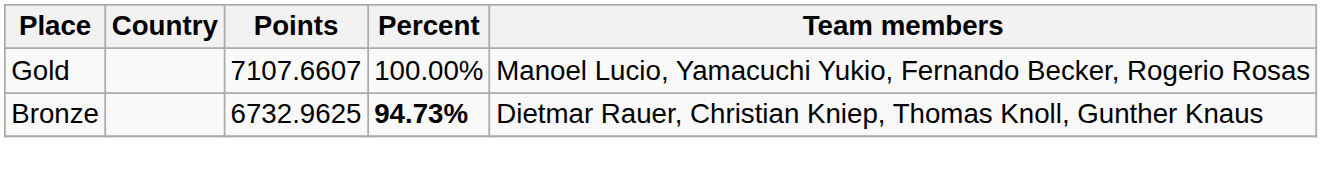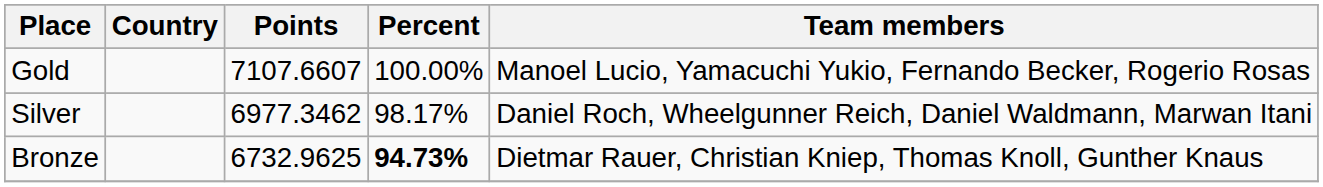+ row: Silver | 6977.3462 | 98.17% | Daniel Roch, Wheelgunner Reich, Daniel Waldmann, Marwan Itani
